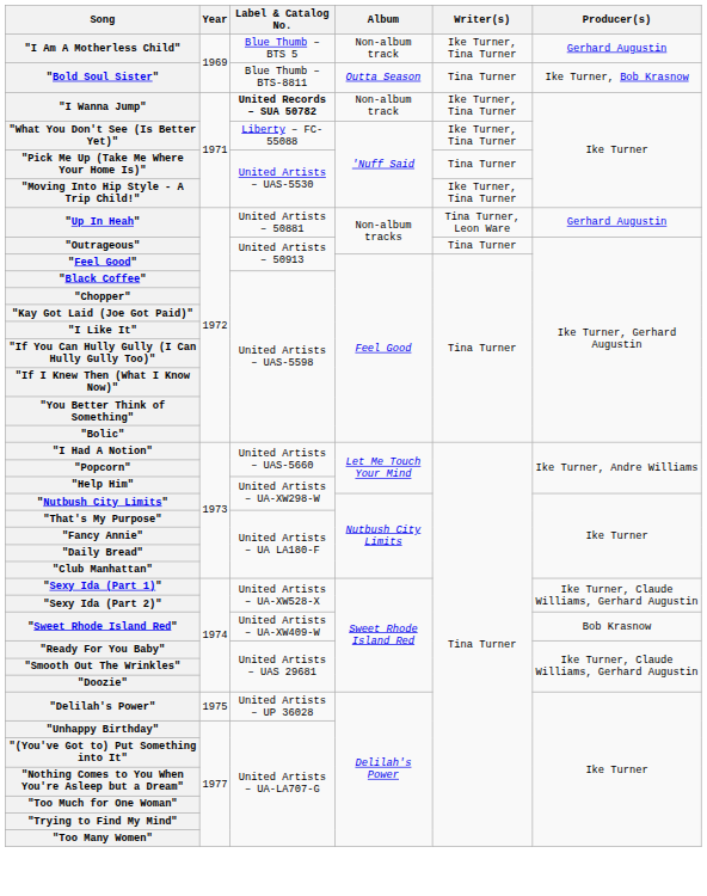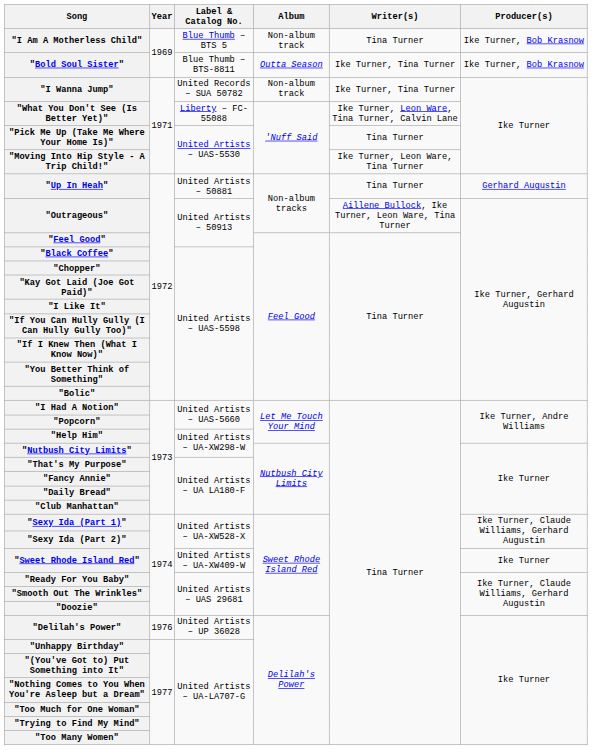"I Am A Motherless Child" | Writer(s): Ike Turner, Tina Turner -> Tina Turner
"I Am A Motherless Child" | Producer(s): Gerhard Augustin -> Ike Turner, Bob Krasnow
"Bold Soul Sister" | Writer(s): Tina Turner -> Ike Turner, Tina Turner
"I Wanna Jump" | Label & Catalog No.: bold -> normal
"What You Don't See (Is Better Yet)" | Writer(s): Ike Turner, Tina Turner -> Ike Turner, Leon Ware, Tina Turner, Calvin Lane
"Moving Into Hip Style - A Trip Child!" | Writer(s): Ike Turner, Tina Turner -> Ike Turner, Leon Ware, Tina Turner
"Up In Heah" | Writer(s): Tina Turner, Leon Ware -> Tina Turner
"Outrageous" | Writer(s): Tina Turner -> Aillene Bullock, Ike Turner, Leon Ware, Tina Turner
"Sweet Rhode Island Red" | Producer(s): Bob Krasnow -> Ike Turner
"Delilah's Power" | Year: 1975 -> 1976
